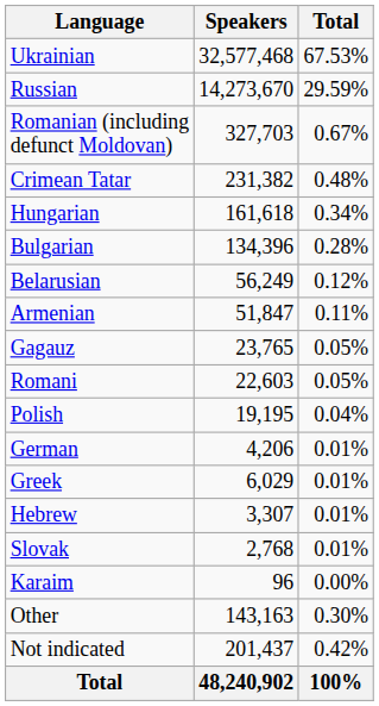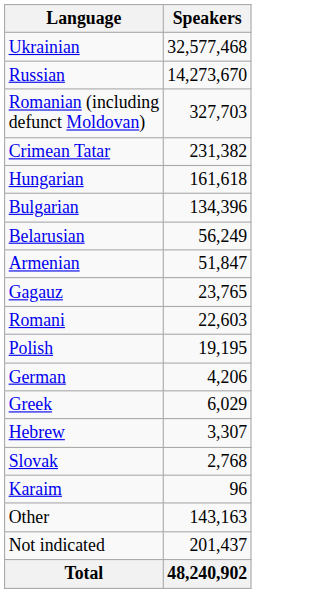- column: Total | 67.53% | 29.59% | 0.67% | 0.48% | 0.34% | 0.28% | 0.12% | 0.11% | 0.05% | 0.05% | 0.04% | 0.01% | 0.01% | 0.01% | 0.01% | 0.00% | 0.30% | 0.42% | 100%
